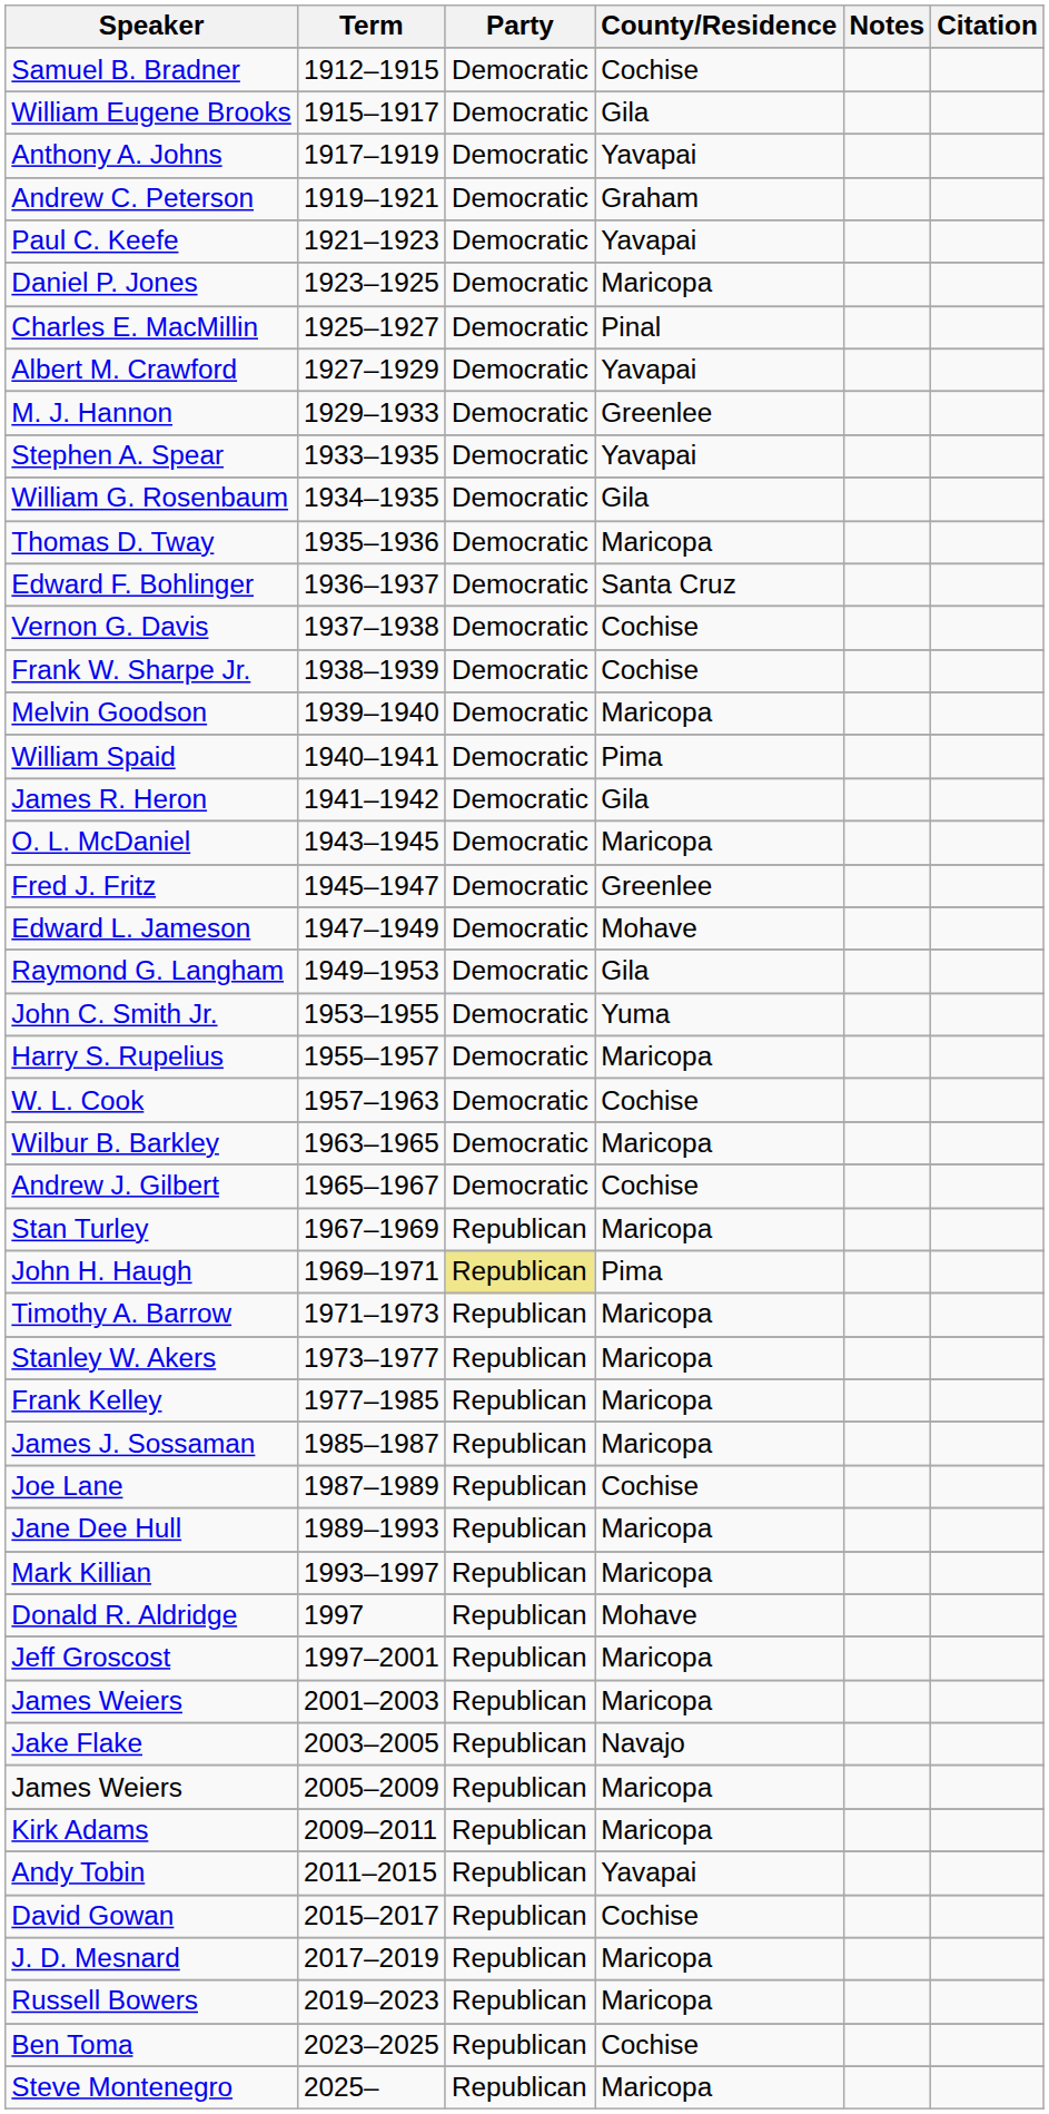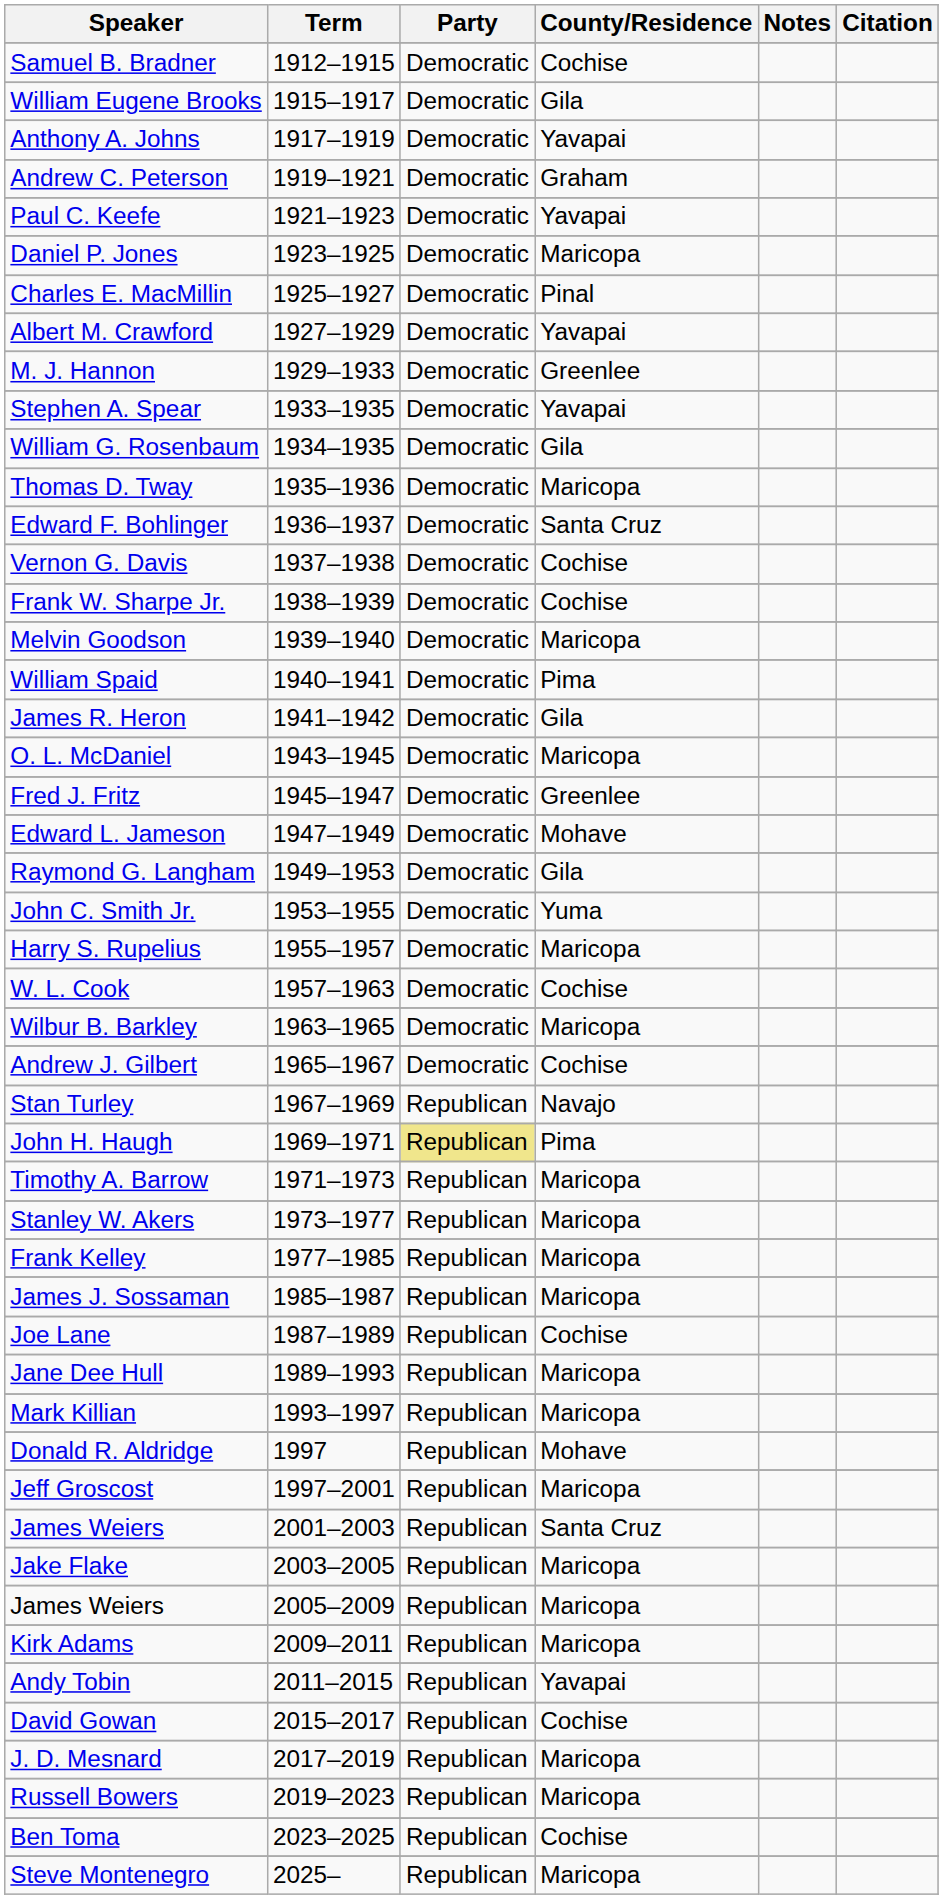Stan Turley | County/Residence: Maricopa -> Navajo
James Weiers / 2001–2003 | County/Residence: Maricopa -> Santa Cruz
Jake Flake | County/Residence: Navajo -> Maricopa
